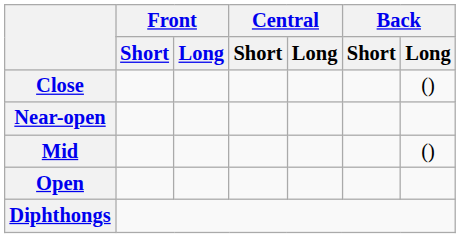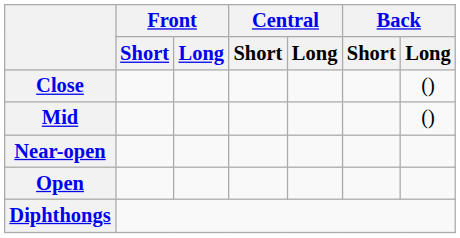rows swapped: Mid <-> Near-open
